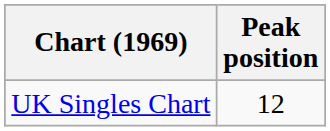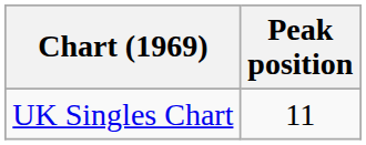UK Singles Chart | Peak position: 12 -> 11
